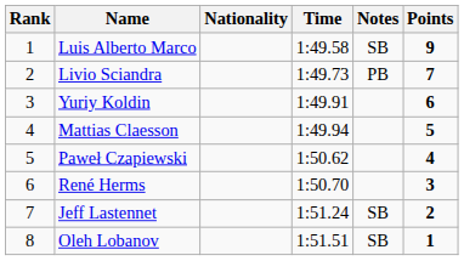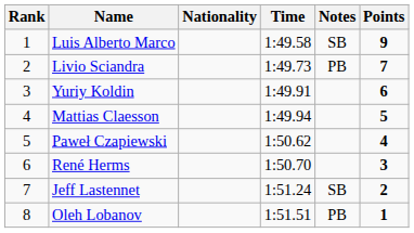Oleh Lobanov | Notes: SB -> PB
